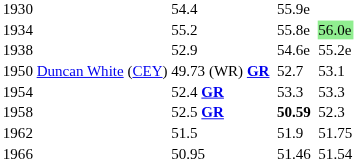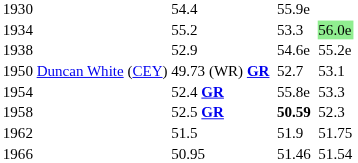1934 | column 5: 55.8e -> 53.3
1954 | column 5: 53.3 -> 55.8e
